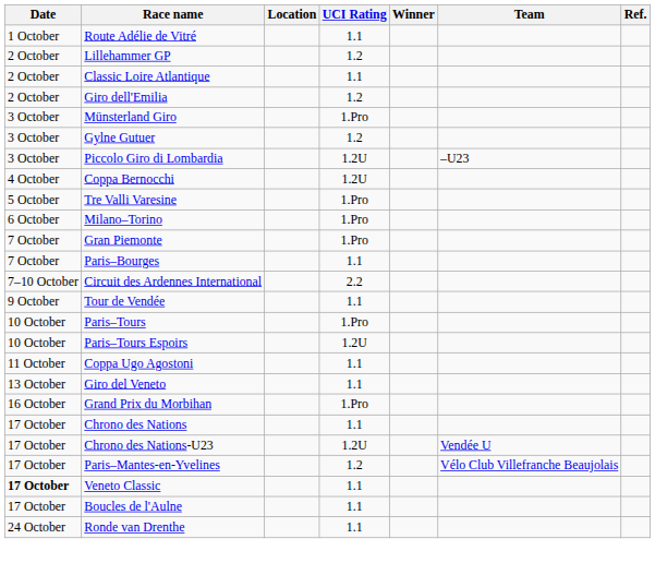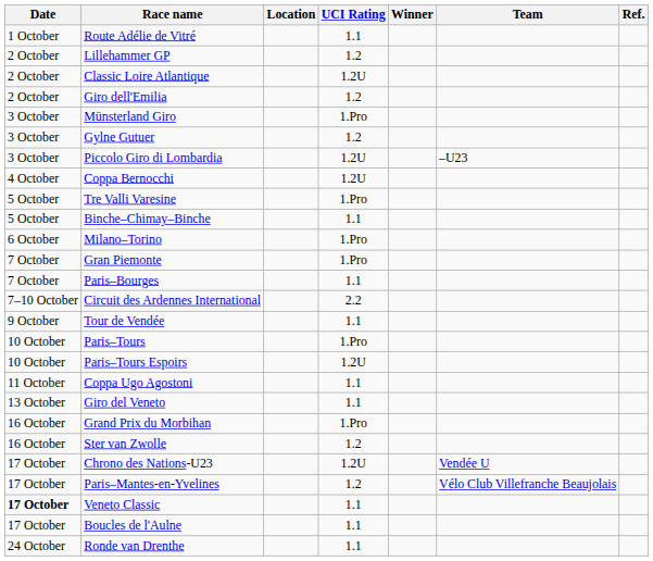Classic Loire Atlantique | UCI Rating: 1.1 -> 1.2U
+ row: 5 October | Binche–Chimay–Binche | 1.1
+ row: 16 October | Ster van Zwolle | 1.2
- row: 17 October | Chrono des Nations | 1.1
